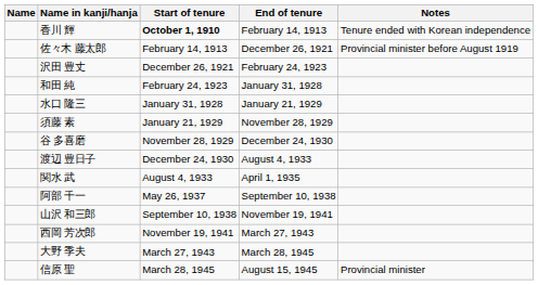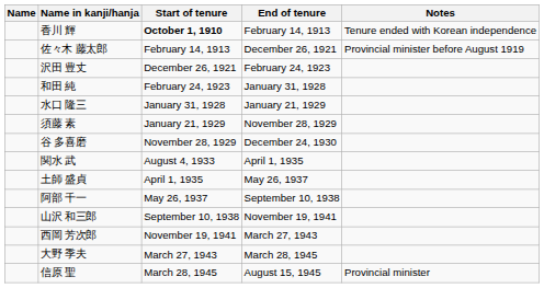- row: 渡辺 豊日子 | December 24, 1930 | August 4, 1933
+ row: 土師 盛貞 | April 1, 1935 | May 26, 1937
